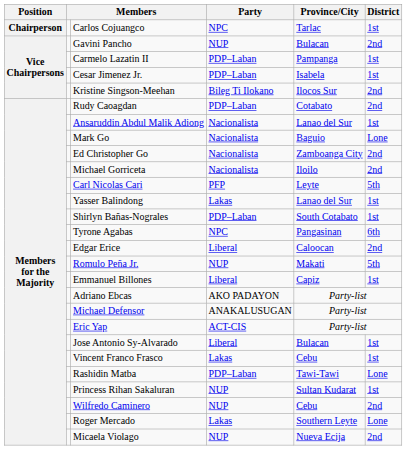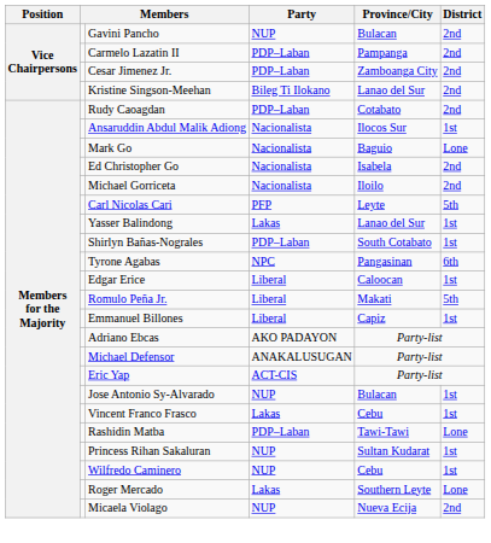- row: Chairperson | Carlos Cojuangco | NPC | Tarlac | 1st
Carmelo Lazatin II | District: 1st -> 2nd
Cesar Jimenez Jr. | Province/City: Isabela -> Zamboanga City
Cesar Jimenez Jr. | District: 1st -> 2nd
Kristine Singson-Meehan | Province/City: Ilocos Sur -> Lanao del Sur
Ansaruddin Abdul Malik Adiong | Province/City: Lanao del Sur -> Ilocos Sur
Ed Christopher Go | Province/City: Zamboanga City -> Isabela
Edgar Erice | District: 2nd -> 1st
Romulo Peña Jr. | Party: NUP -> Liberal
Jose Antonio Sy-Alvarado | Party: Liberal -> NUP
Wilfredo Caminero | District: 2nd -> 1st
